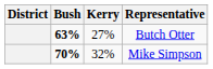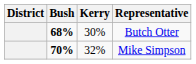Butch Otter | Bush: 63% -> 68%
Butch Otter | Kerry: 27% -> 30%
